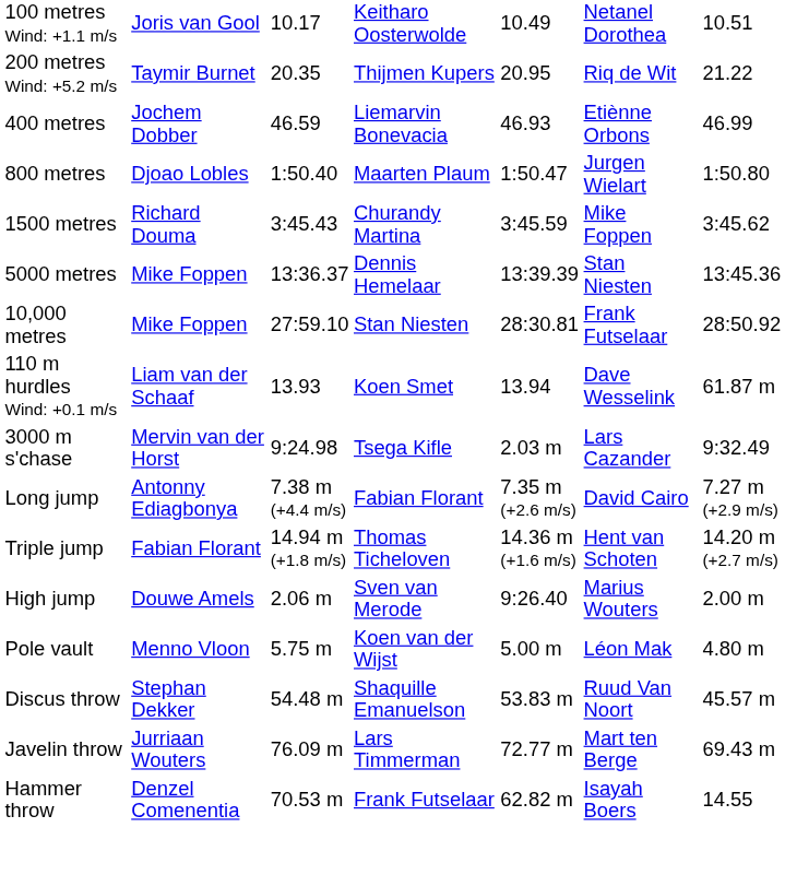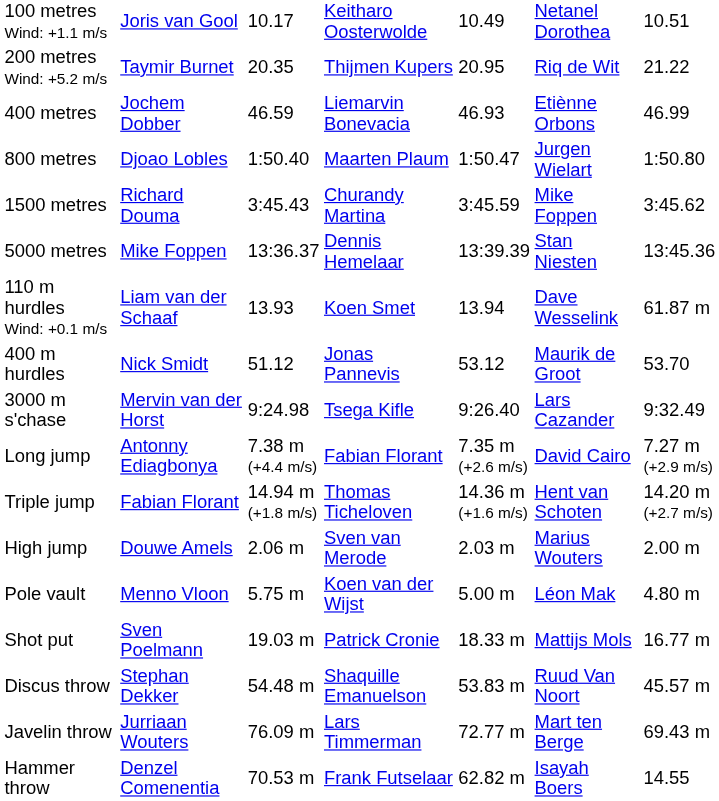- row: 10,000 metres | Mike Foppen | 27:59.10 | Stan Niesten | 28:30.81 | Frank Futselaar | 28:50.92
+ row: 400 m hurdles | Nick Smidt | 51.12 | Jonas Pannevis | 53.12 | Maurik de Groot | 53.70
3000 m s'chase | column 5: 2.03 m -> 9:26.40
High jump | column 5: 9:26.40 -> 2.03 m
+ row: Shot put | Sven Poelmann | 19.03 m | Patrick Cronie | 18.33 m | Mattijs Mols | 16.77 m
